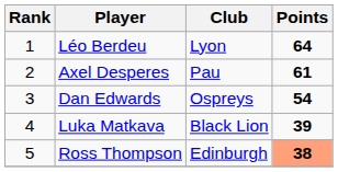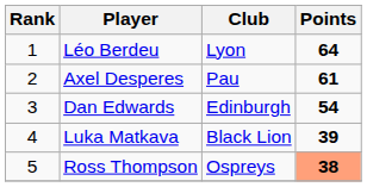Dan Edwards | Club: Ospreys -> Edinburgh
Ross Thompson | Club: Edinburgh -> Ospreys
